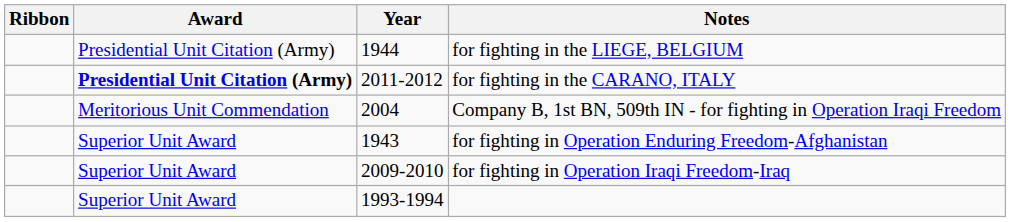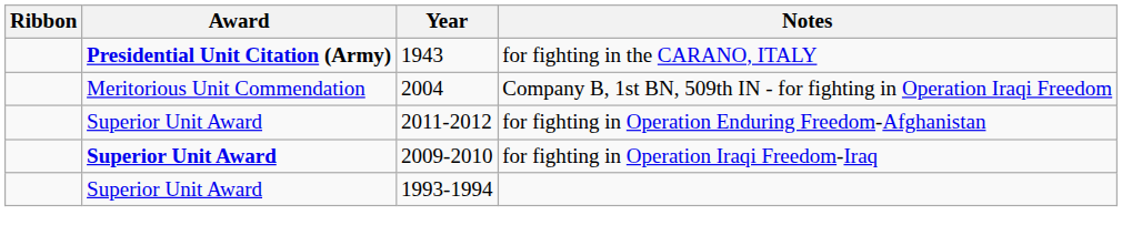- row: Presidential Unit Citation (Army) | 1944 | for fighting in the LIEGE, BELGIUM
for fighting in the CARANO, ITALY | Year: 2011-2012 -> 1943
for fighting in Operation Enduring Freedom-Afghanistan | Year: 1943 -> 2011-2012
for fighting in Operation Iraqi Freedom-Iraq | Award: normal -> bold
